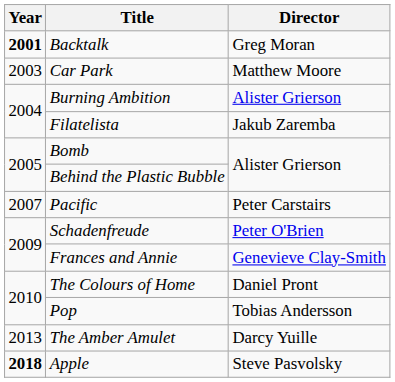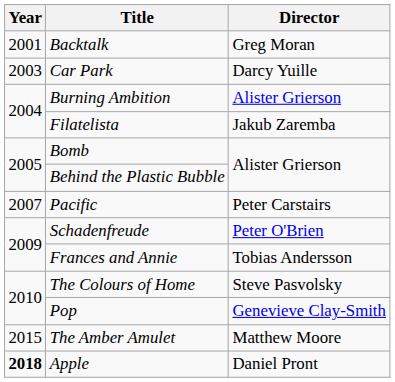Backtalk | Year: bold -> normal
Car Park | Director: Matthew Moore -> Darcy Yuille
Frances and Annie | Director: Genevieve Clay-Smith -> Tobias Andersson
The Colours of Home | Director: Daniel Pront -> Steve Pasvolsky
Pop | Director: Tobias Andersson -> Genevieve Clay-Smith
The Amber Amulet | Year: 2013 -> 2015
The Amber Amulet | Director: Darcy Yuille -> Matthew Moore
Apple | Director: Steve Pasvolsky -> Daniel Pront
